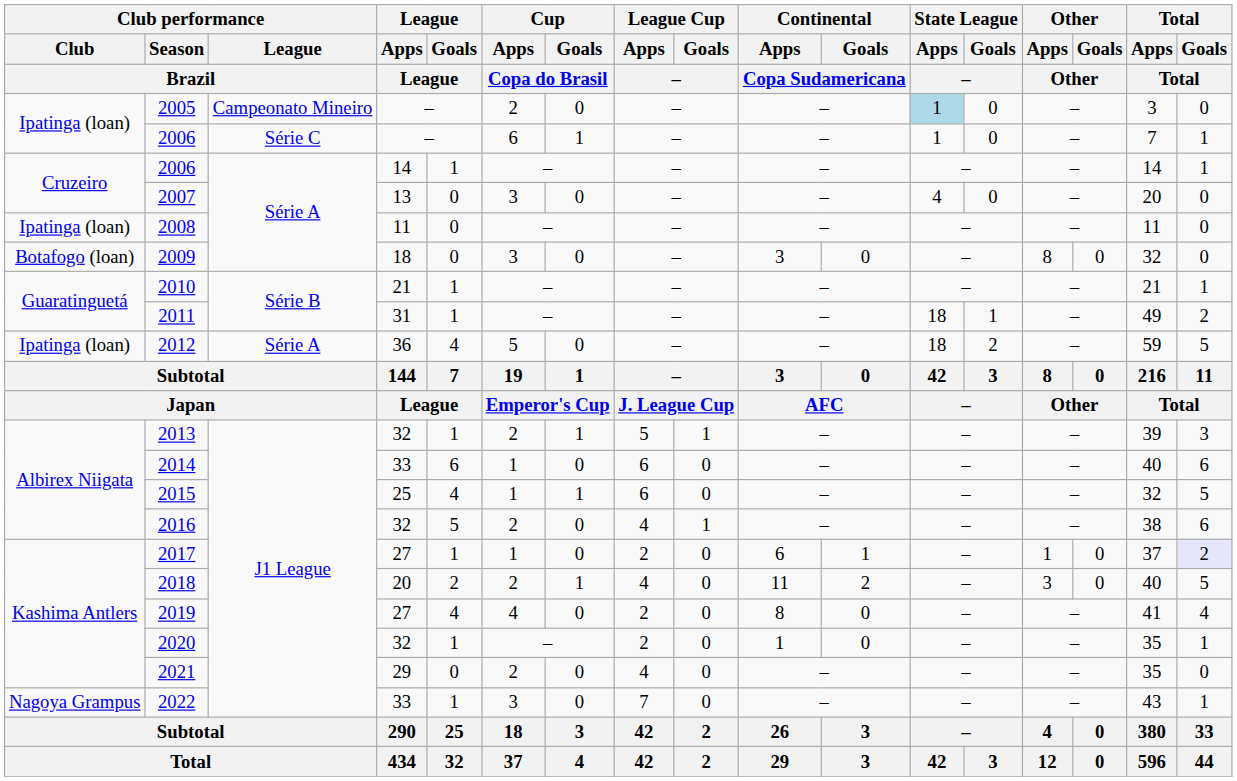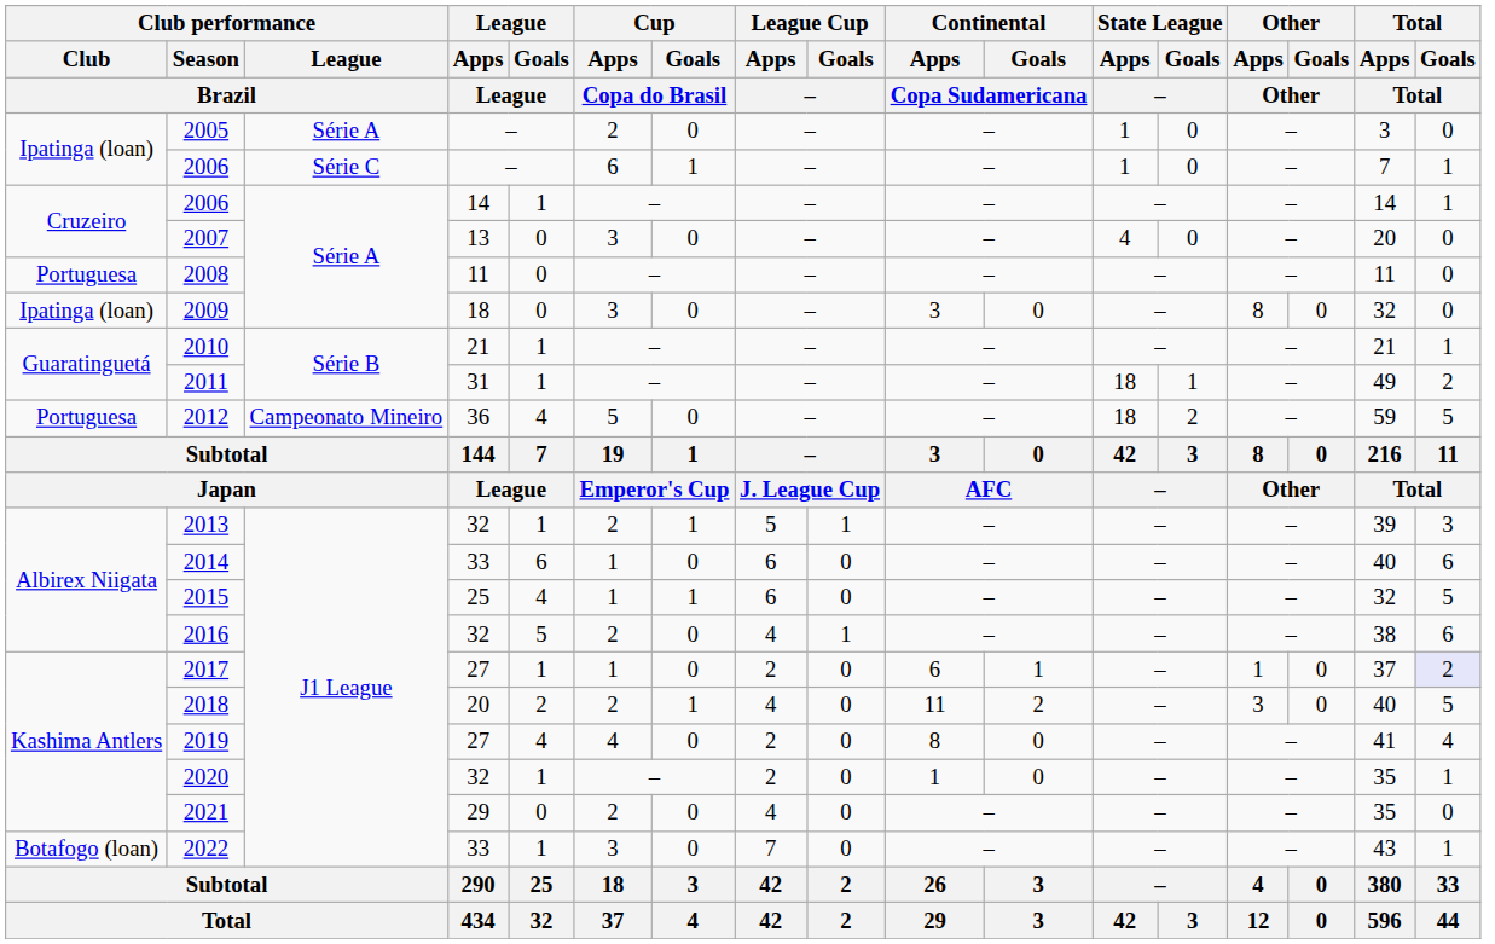2005 | Club performance / League / Brazil: Campeonato Mineiro -> Série A
2005 | State League / Apps / –: lightblue background -> no background
2008 | Club performance / Club / Brazil: Ipatinga (loan) -> Portuguesa
2009 | Club performance / Club / Brazil: Botafogo (loan) -> Ipatinga (loan)
2012 | Club performance / Club / Brazil: Ipatinga (loan) -> Portuguesa
2012 | Club performance / League / Brazil: Série A -> Campeonato Mineiro
2022 | Club performance / Club / Brazil: Nagoya Grampus -> Botafogo (loan)
